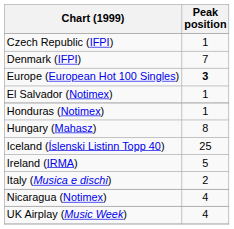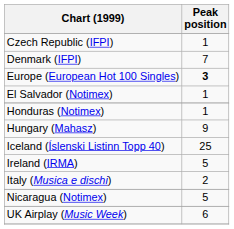Hungary (Mahasz) | Peak position: 8 -> 9
Nicaragua (Notimex) | Peak position: 4 -> 5
UK Airplay (Music Week) | Peak position: 4 -> 6
